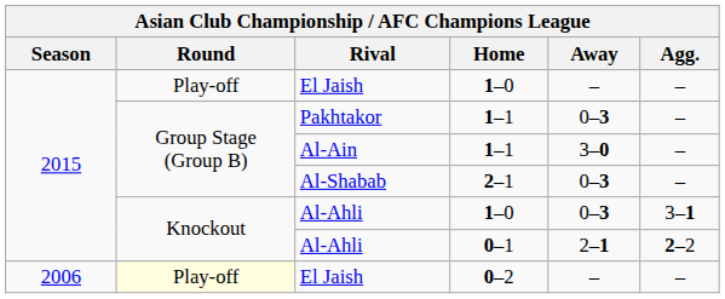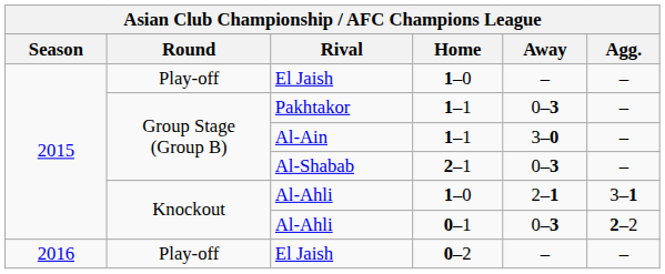Al-Ahli / 1–0 | Away: 0–3 -> 2–1
Al-Ahli / 0–1 | Away: 2–1 -> 0–3
El Jaish / 0–2 | Season: 2006 -> 2016
El Jaish / 0–2 | Round: lightyellow background -> no background
